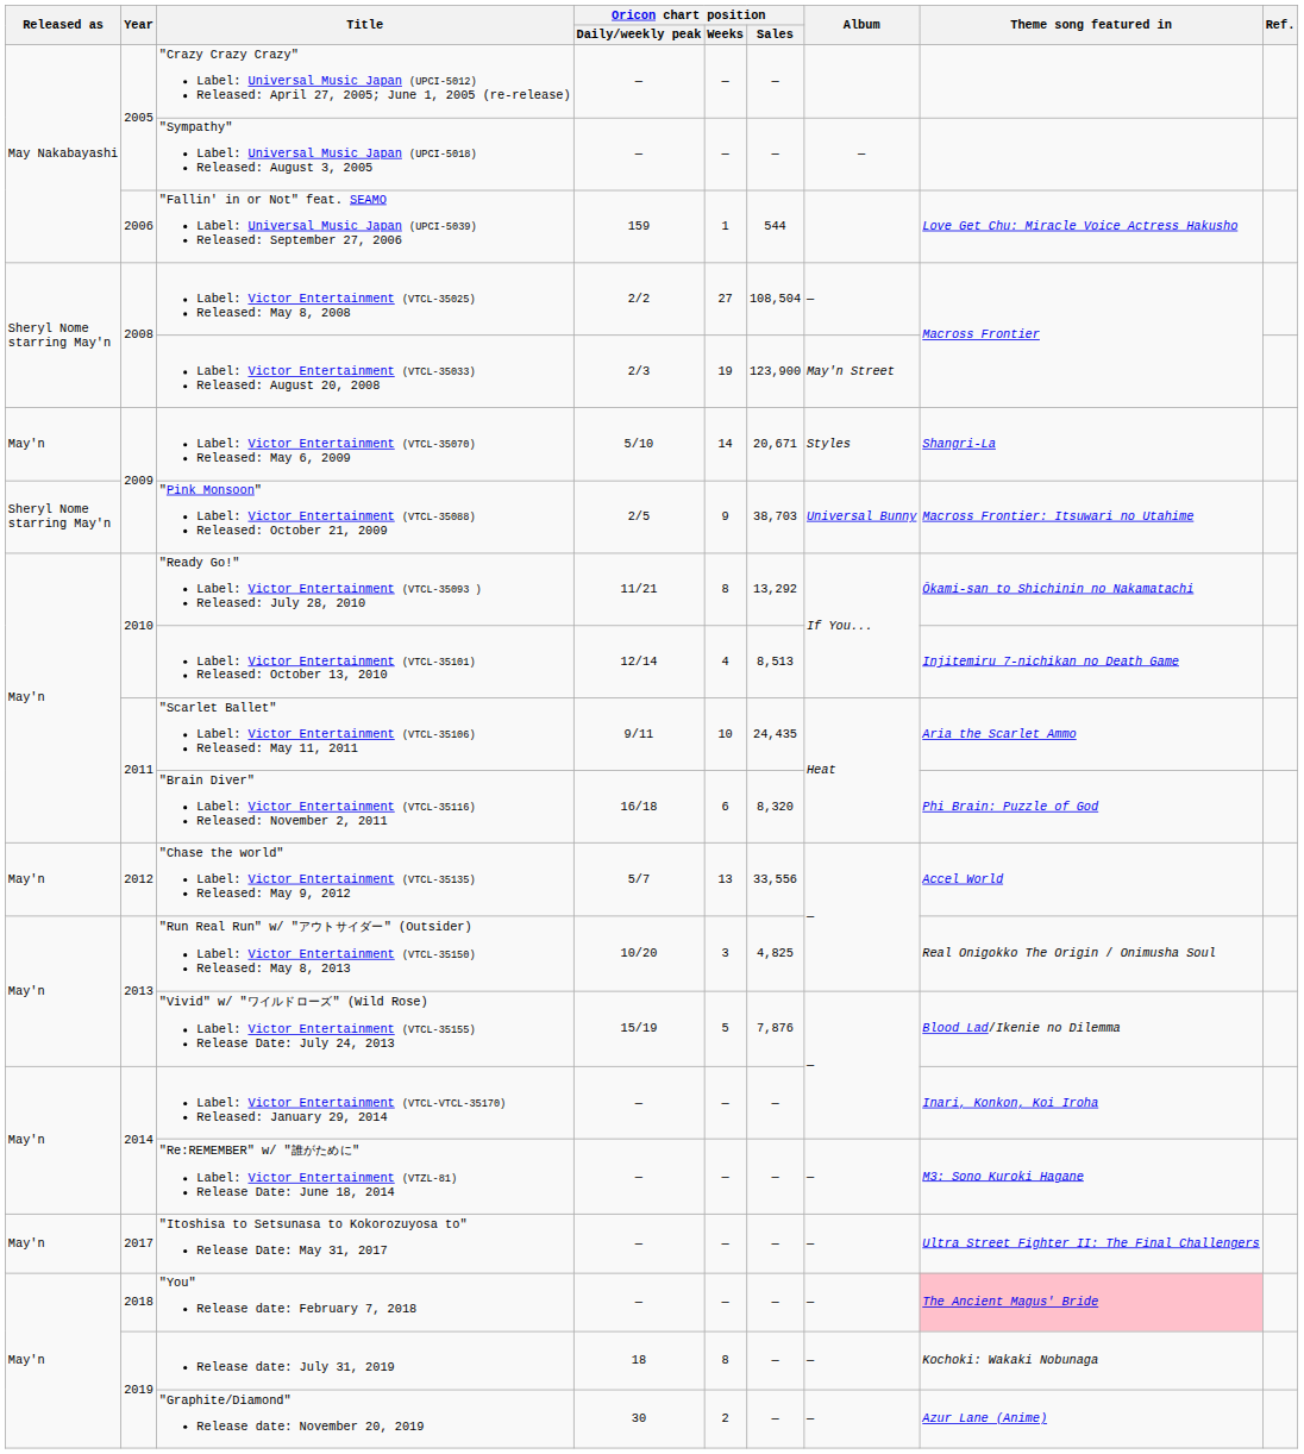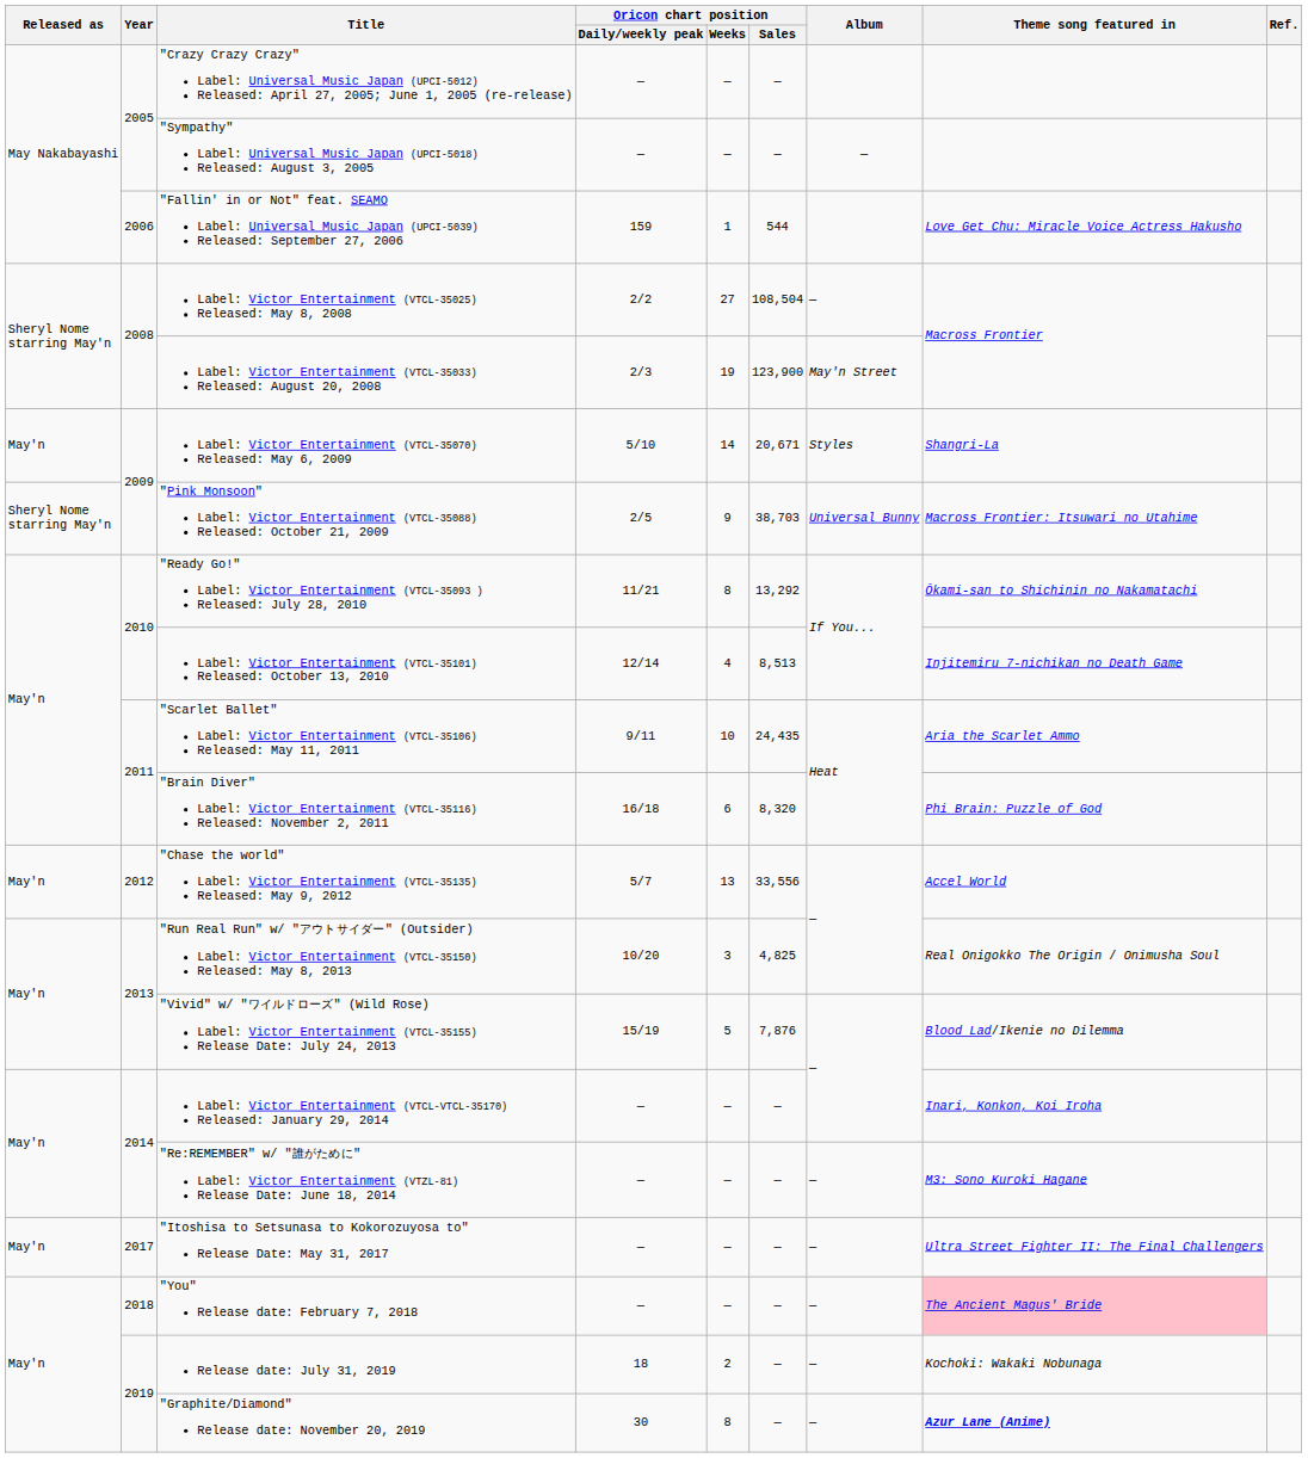Release date: July 31, 2019 | Oricon chart position / Weeks: 8 -> 2
"Graphite/Diamond" Release date: November 20, 2019 | Oricon chart position / Weeks: 2 -> 8
"Graphite/Diamond" Release date: November 20, 2019 | Theme song featured in: normal -> bold
